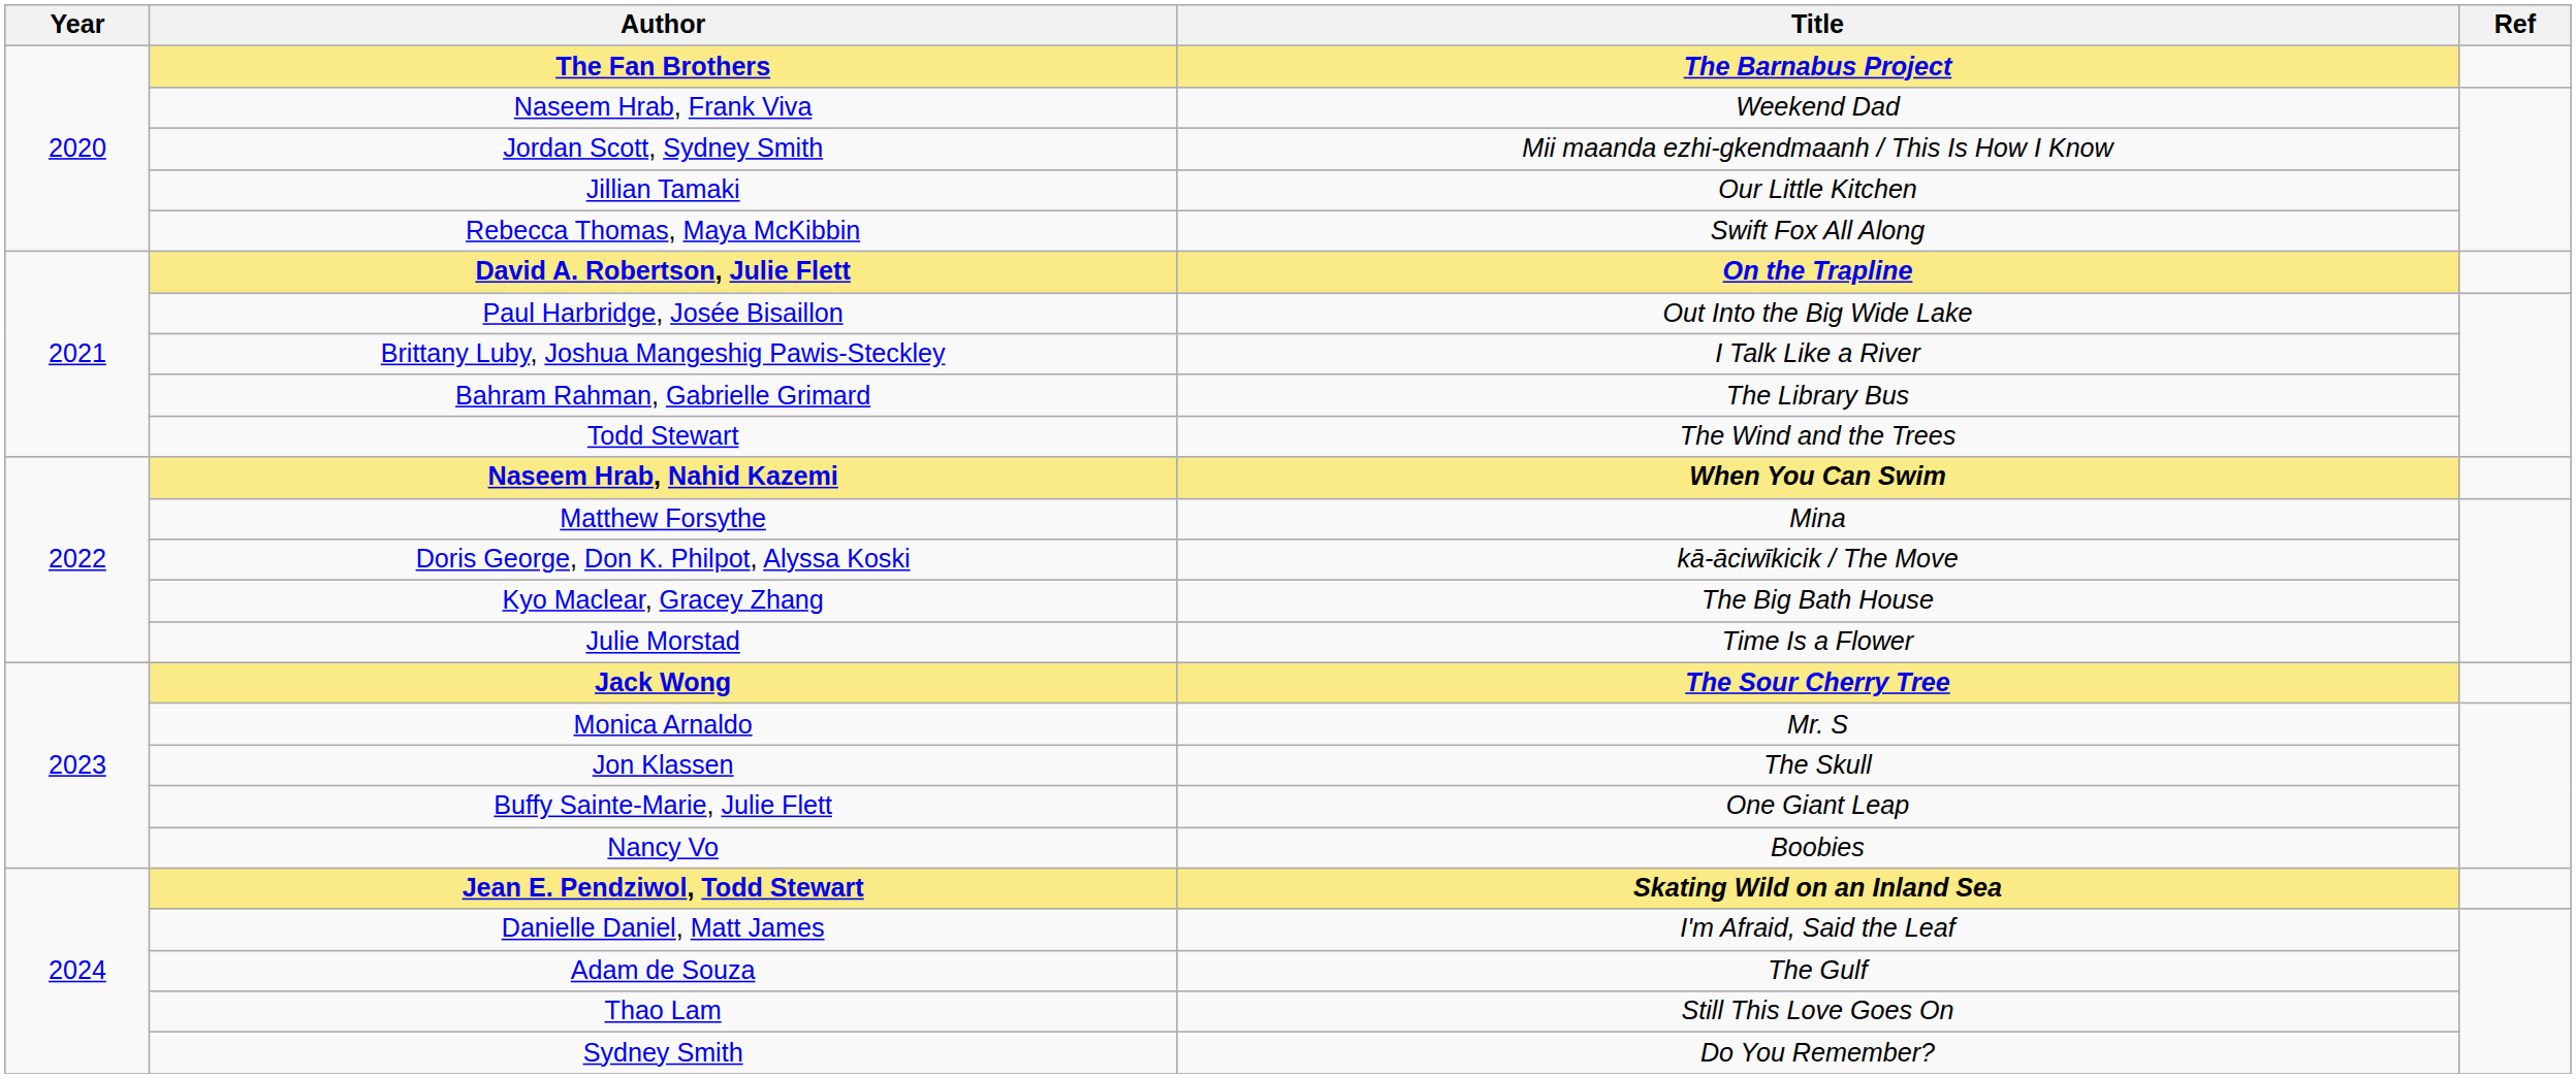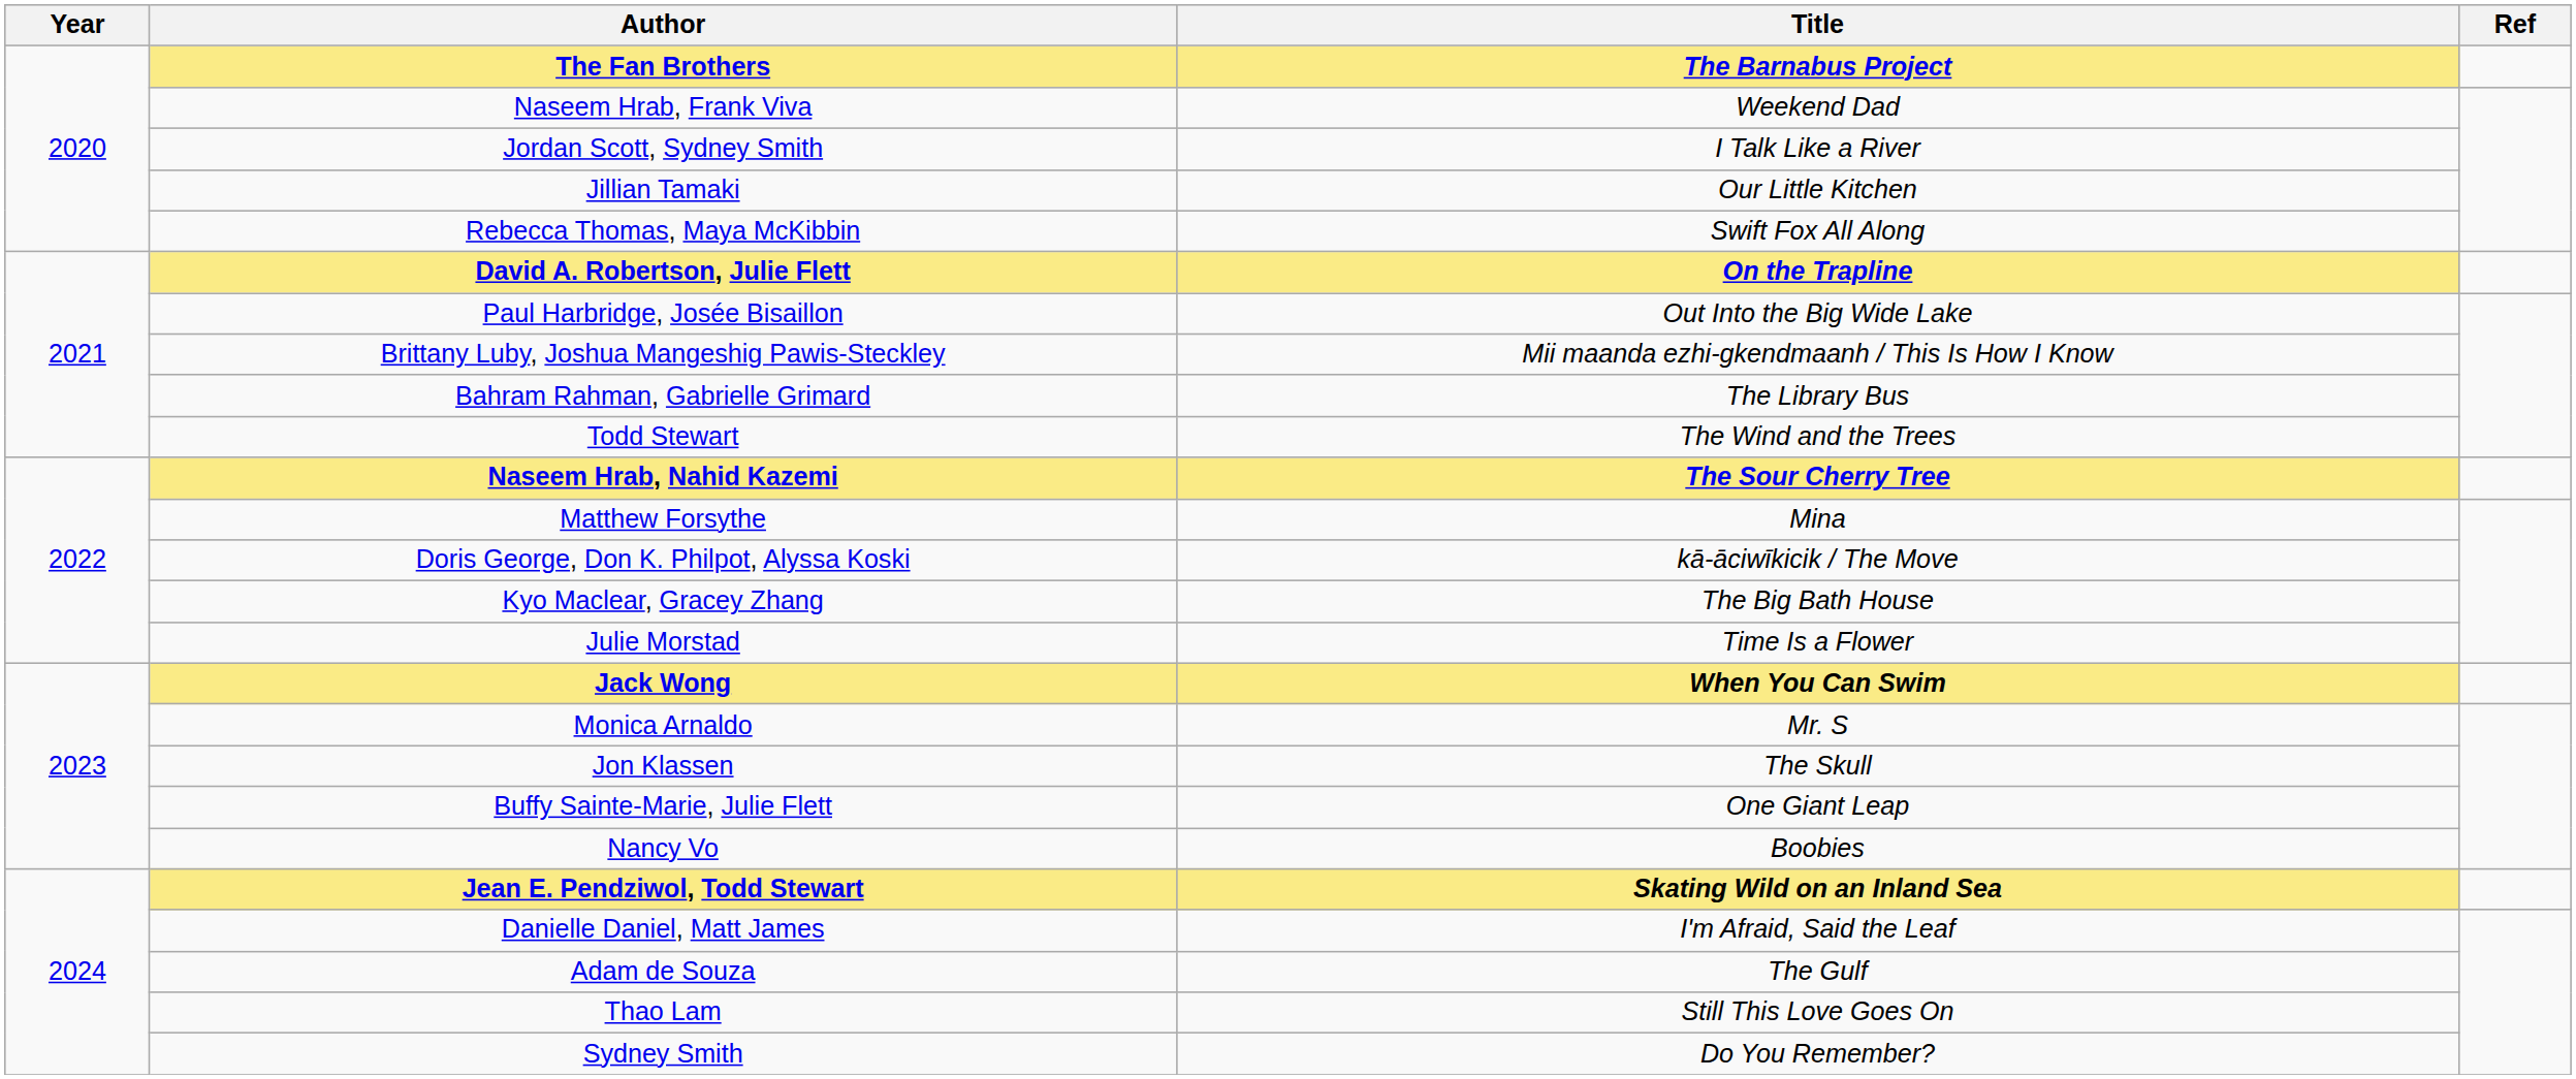Jordan Scott, Sydney Smith | Title: Mii maanda ezhi-gkendmaanh / This Is How I Know -> I Talk Like a River
Brittany Luby, Joshua Mangeshig Pawis-Steckley | Title: I Talk Like a River -> Mii maanda ezhi-gkendmaanh / This Is How I Know
Naseem Hrab, Nahid Kazemi | Title: When You Can Swim -> The Sour Cherry Tree
Jack Wong | Title: The Sour Cherry Tree -> When You Can Swim
